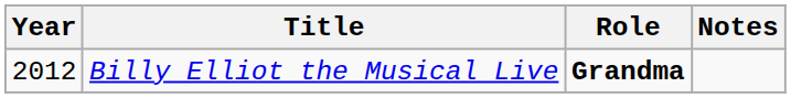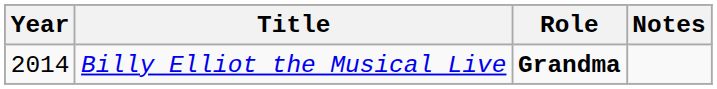Billy Elliot the Musical Live | Year: 2012 -> 2014
